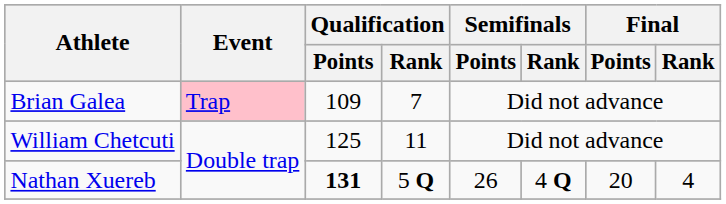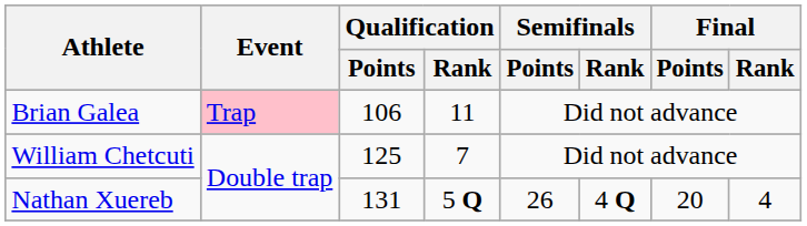Brian Galea | Qualification / Points: 109 -> 106
Brian Galea | Qualification / Rank: 7 -> 11
William Chetcuti | Qualification / Rank: 11 -> 7
Nathan Xuereb | Qualification / Points: bold -> normal
